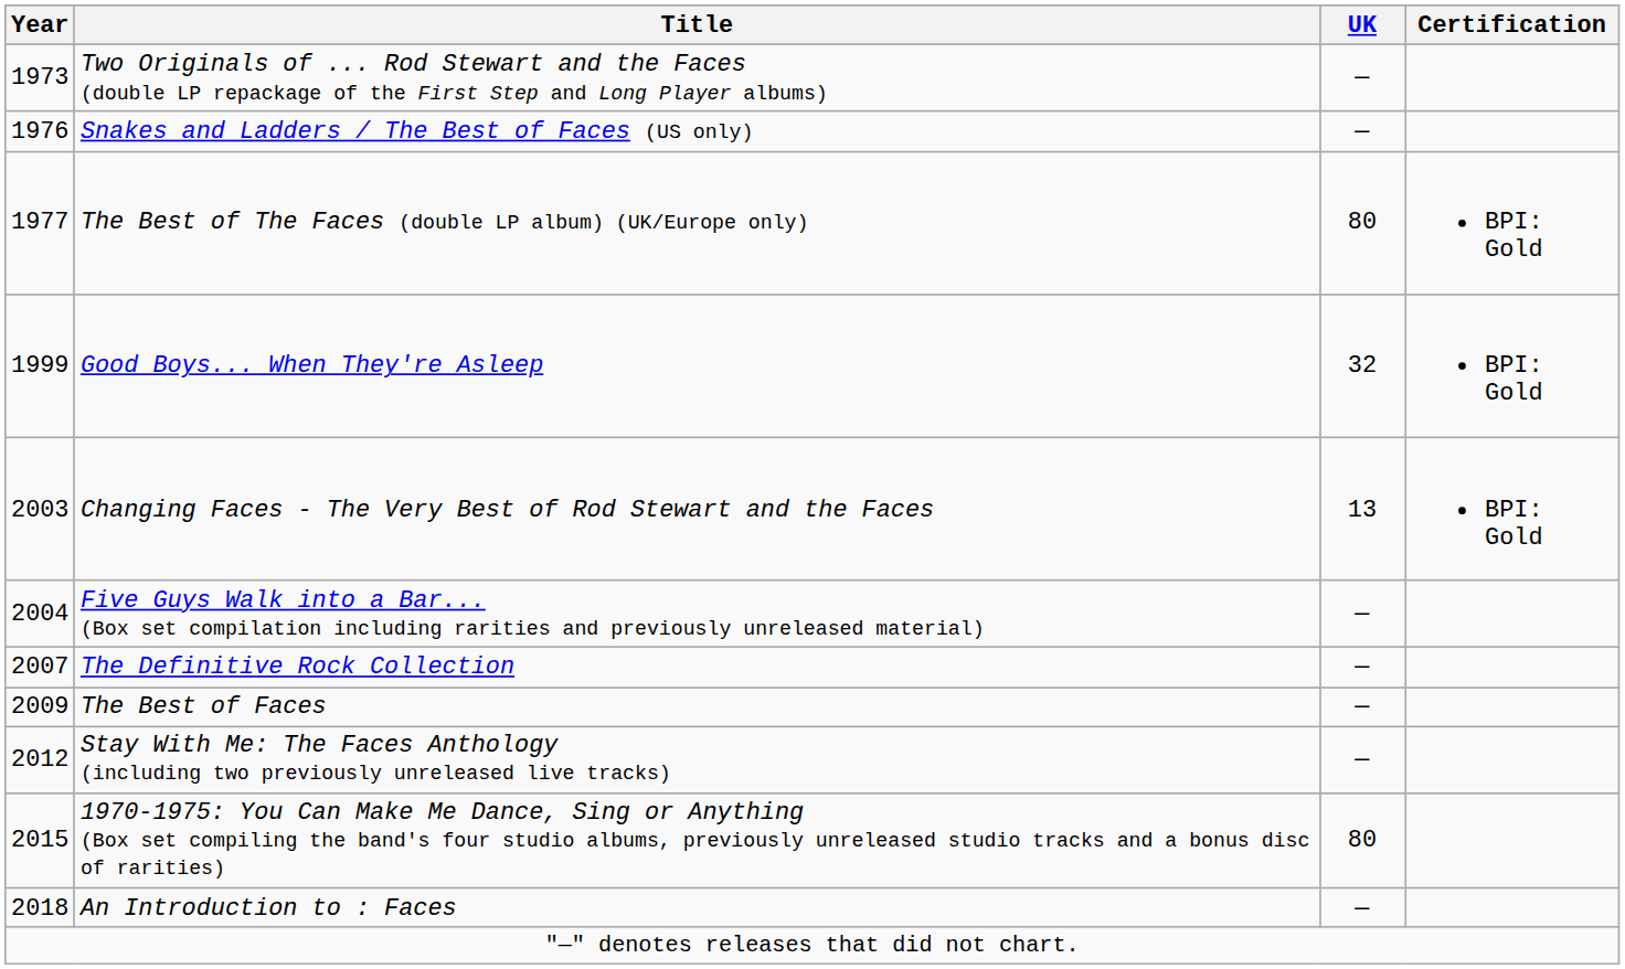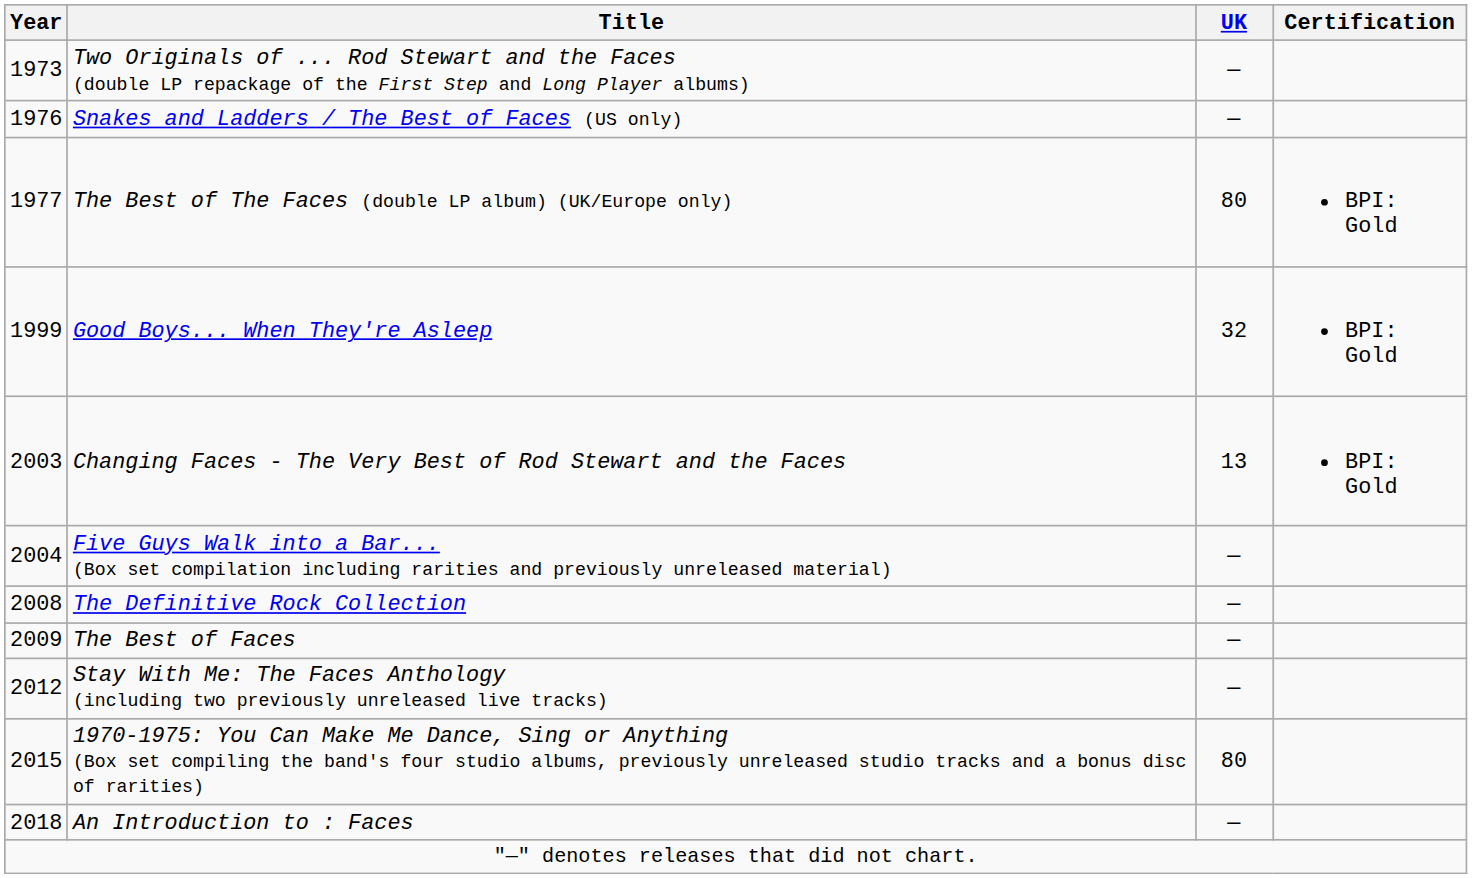The Definitive Rock Collection | Year: 2007 -> 2008
